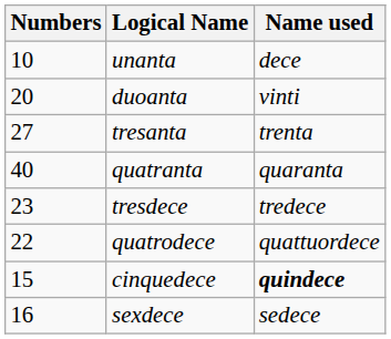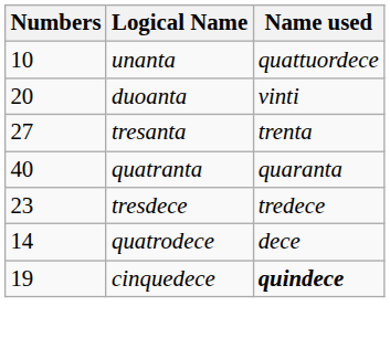unanta | Name used: dece -> quattuordece
quatrodece | Numbers: 22 -> 14
quatrodece | Name used: quattuordece -> dece
cinquedece | Numbers: 15 -> 19
- row: 16 | sexdece | sedece
